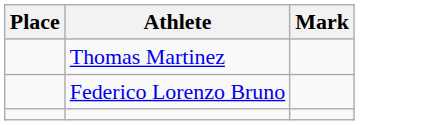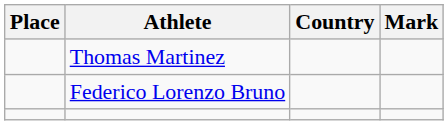+ column: Country
